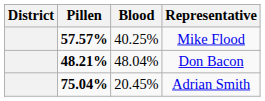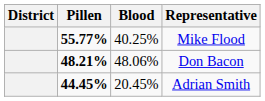Mike Flood | Pillen: 57.57% -> 55.77%
Don Bacon | Blood: 48.04% -> 48.06%
Adrian Smith | Pillen: 75.04% -> 44.45%
